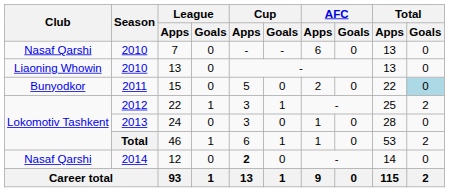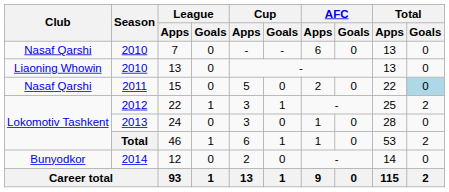15 | Club: Bunyodkor -> Nasaf Qarshi
12 | Club: Nasaf Qarshi -> Bunyodkor
12 | Cup / Apps: bold -> normal
